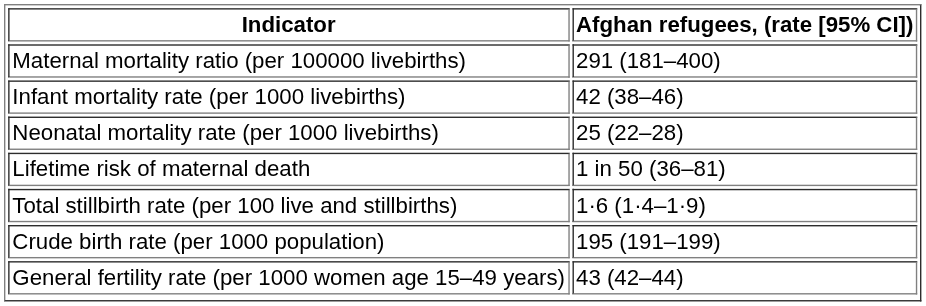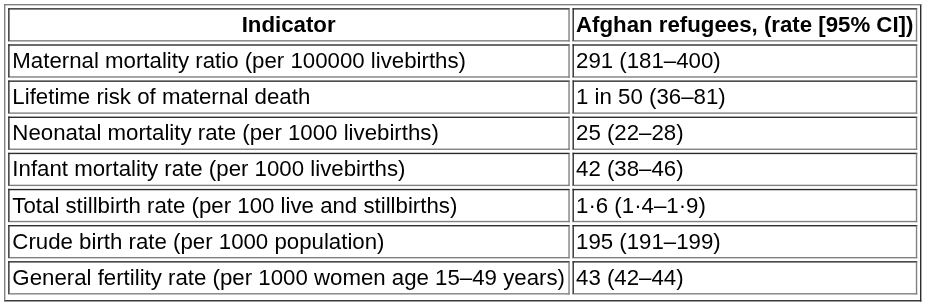rows swapped: Lifetime risk of maternal death <-> Infant mortality rate (per 1000 livebirths)
